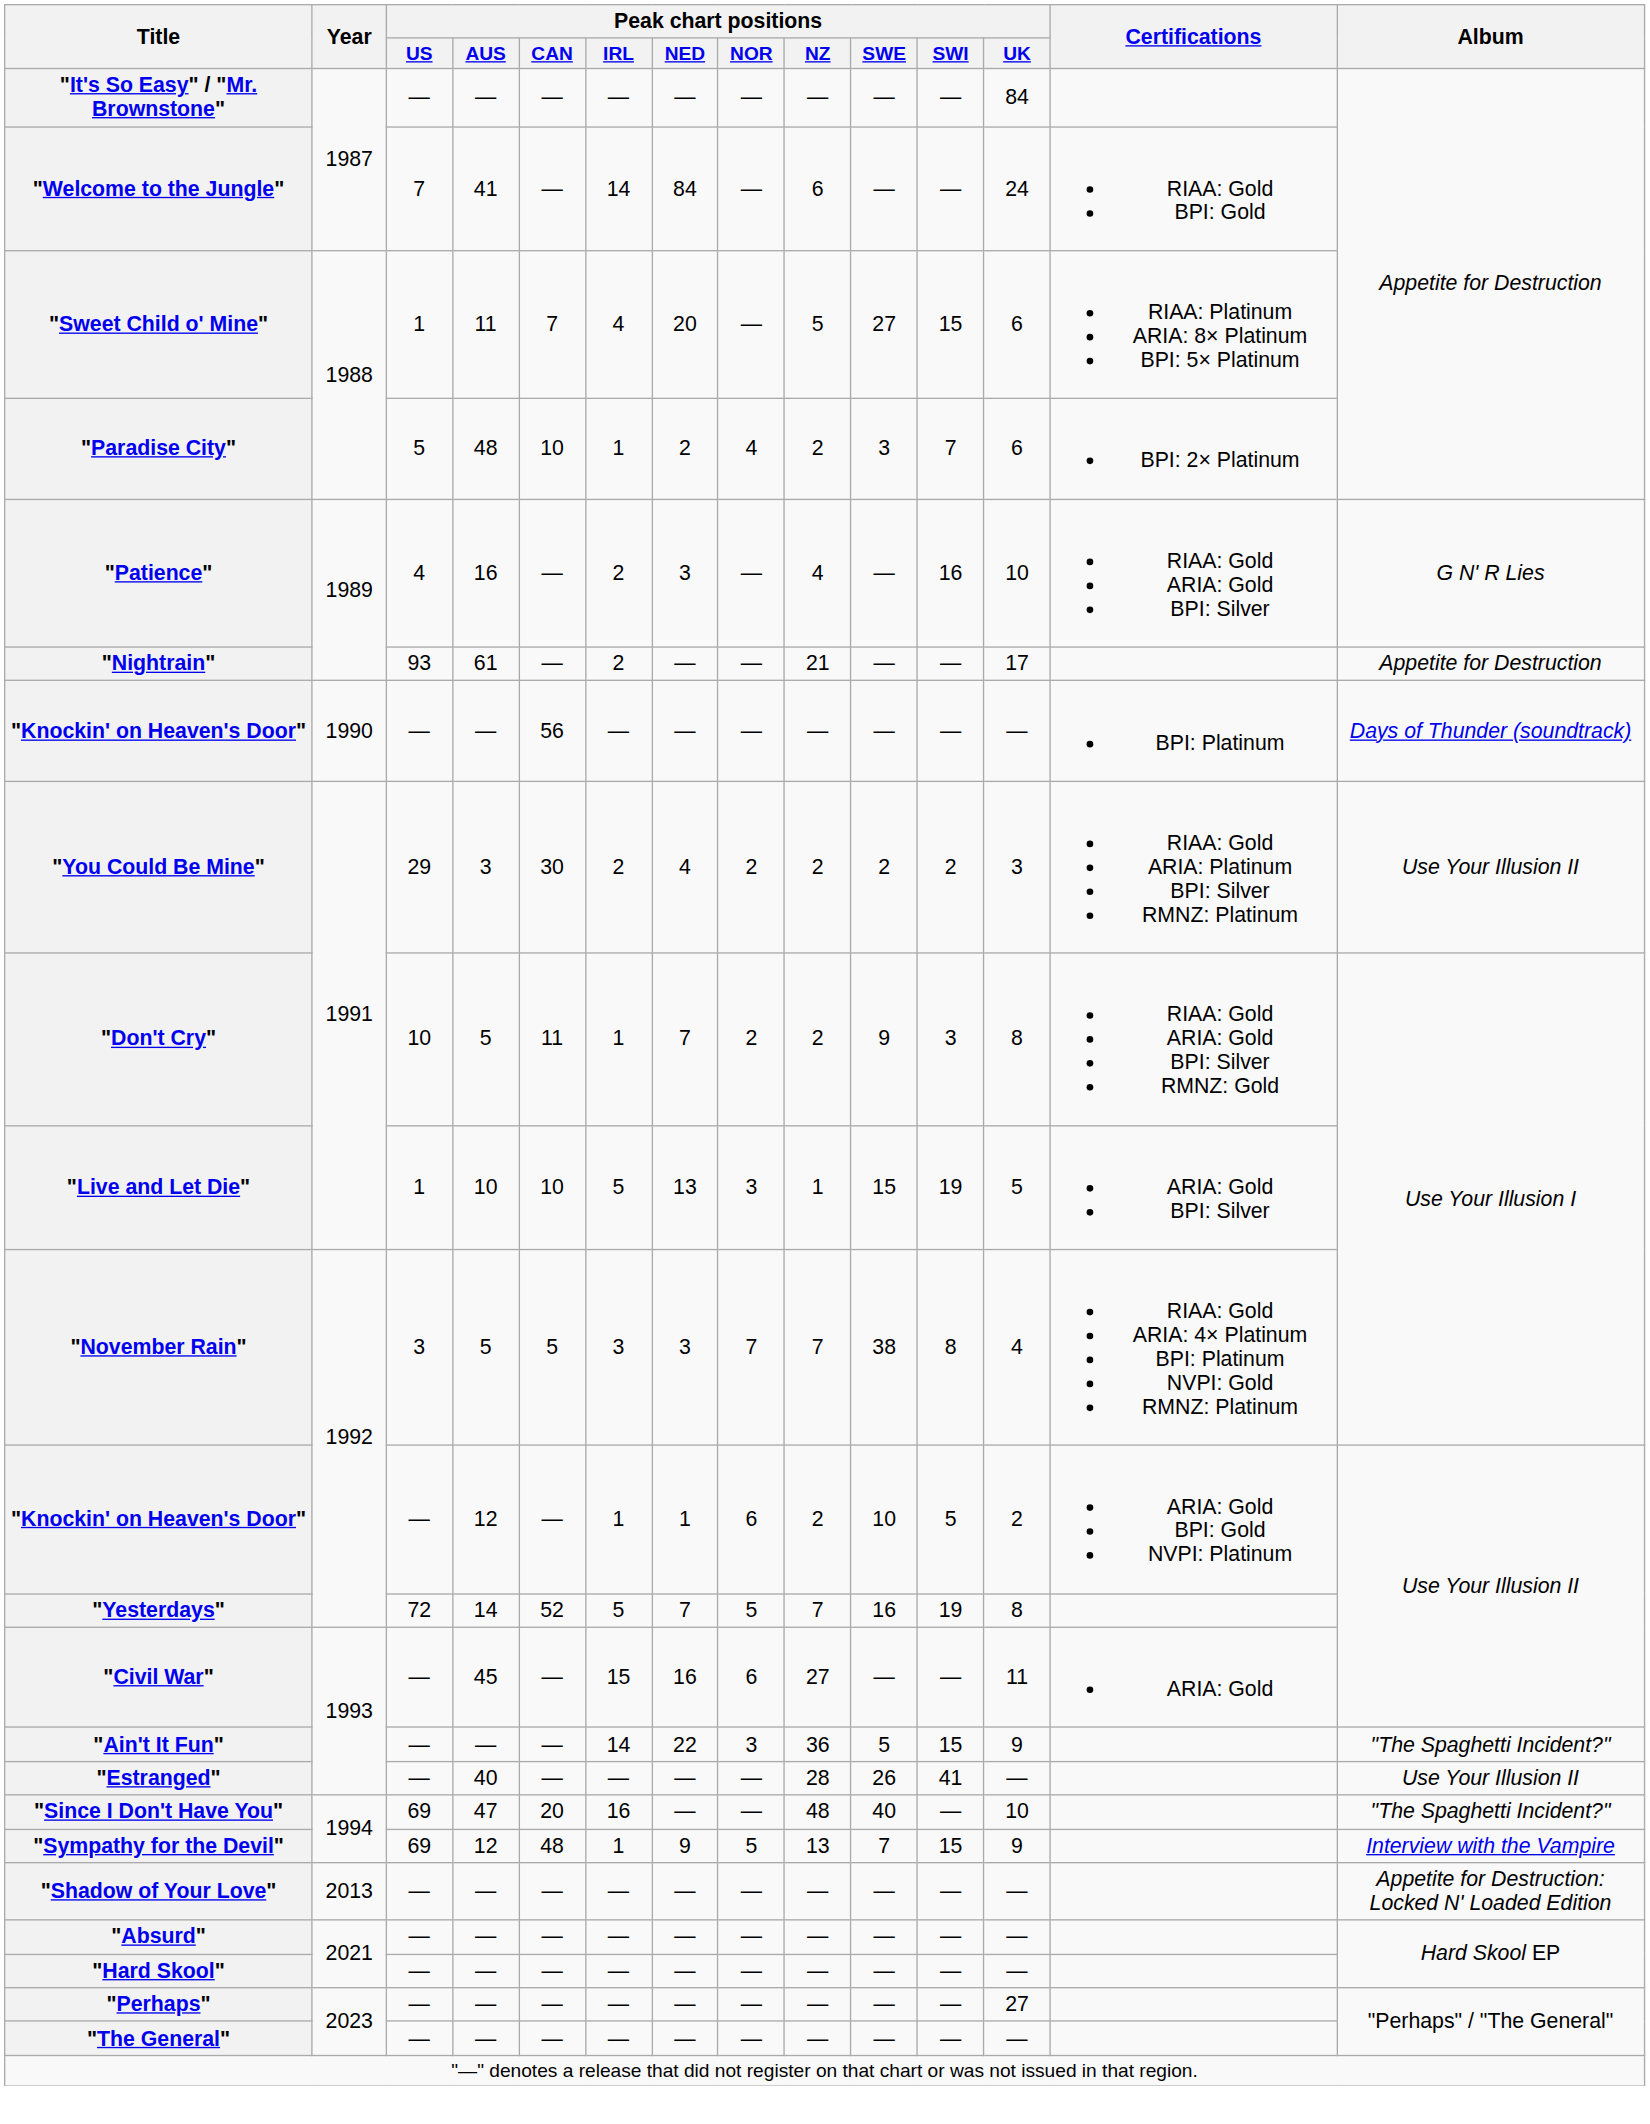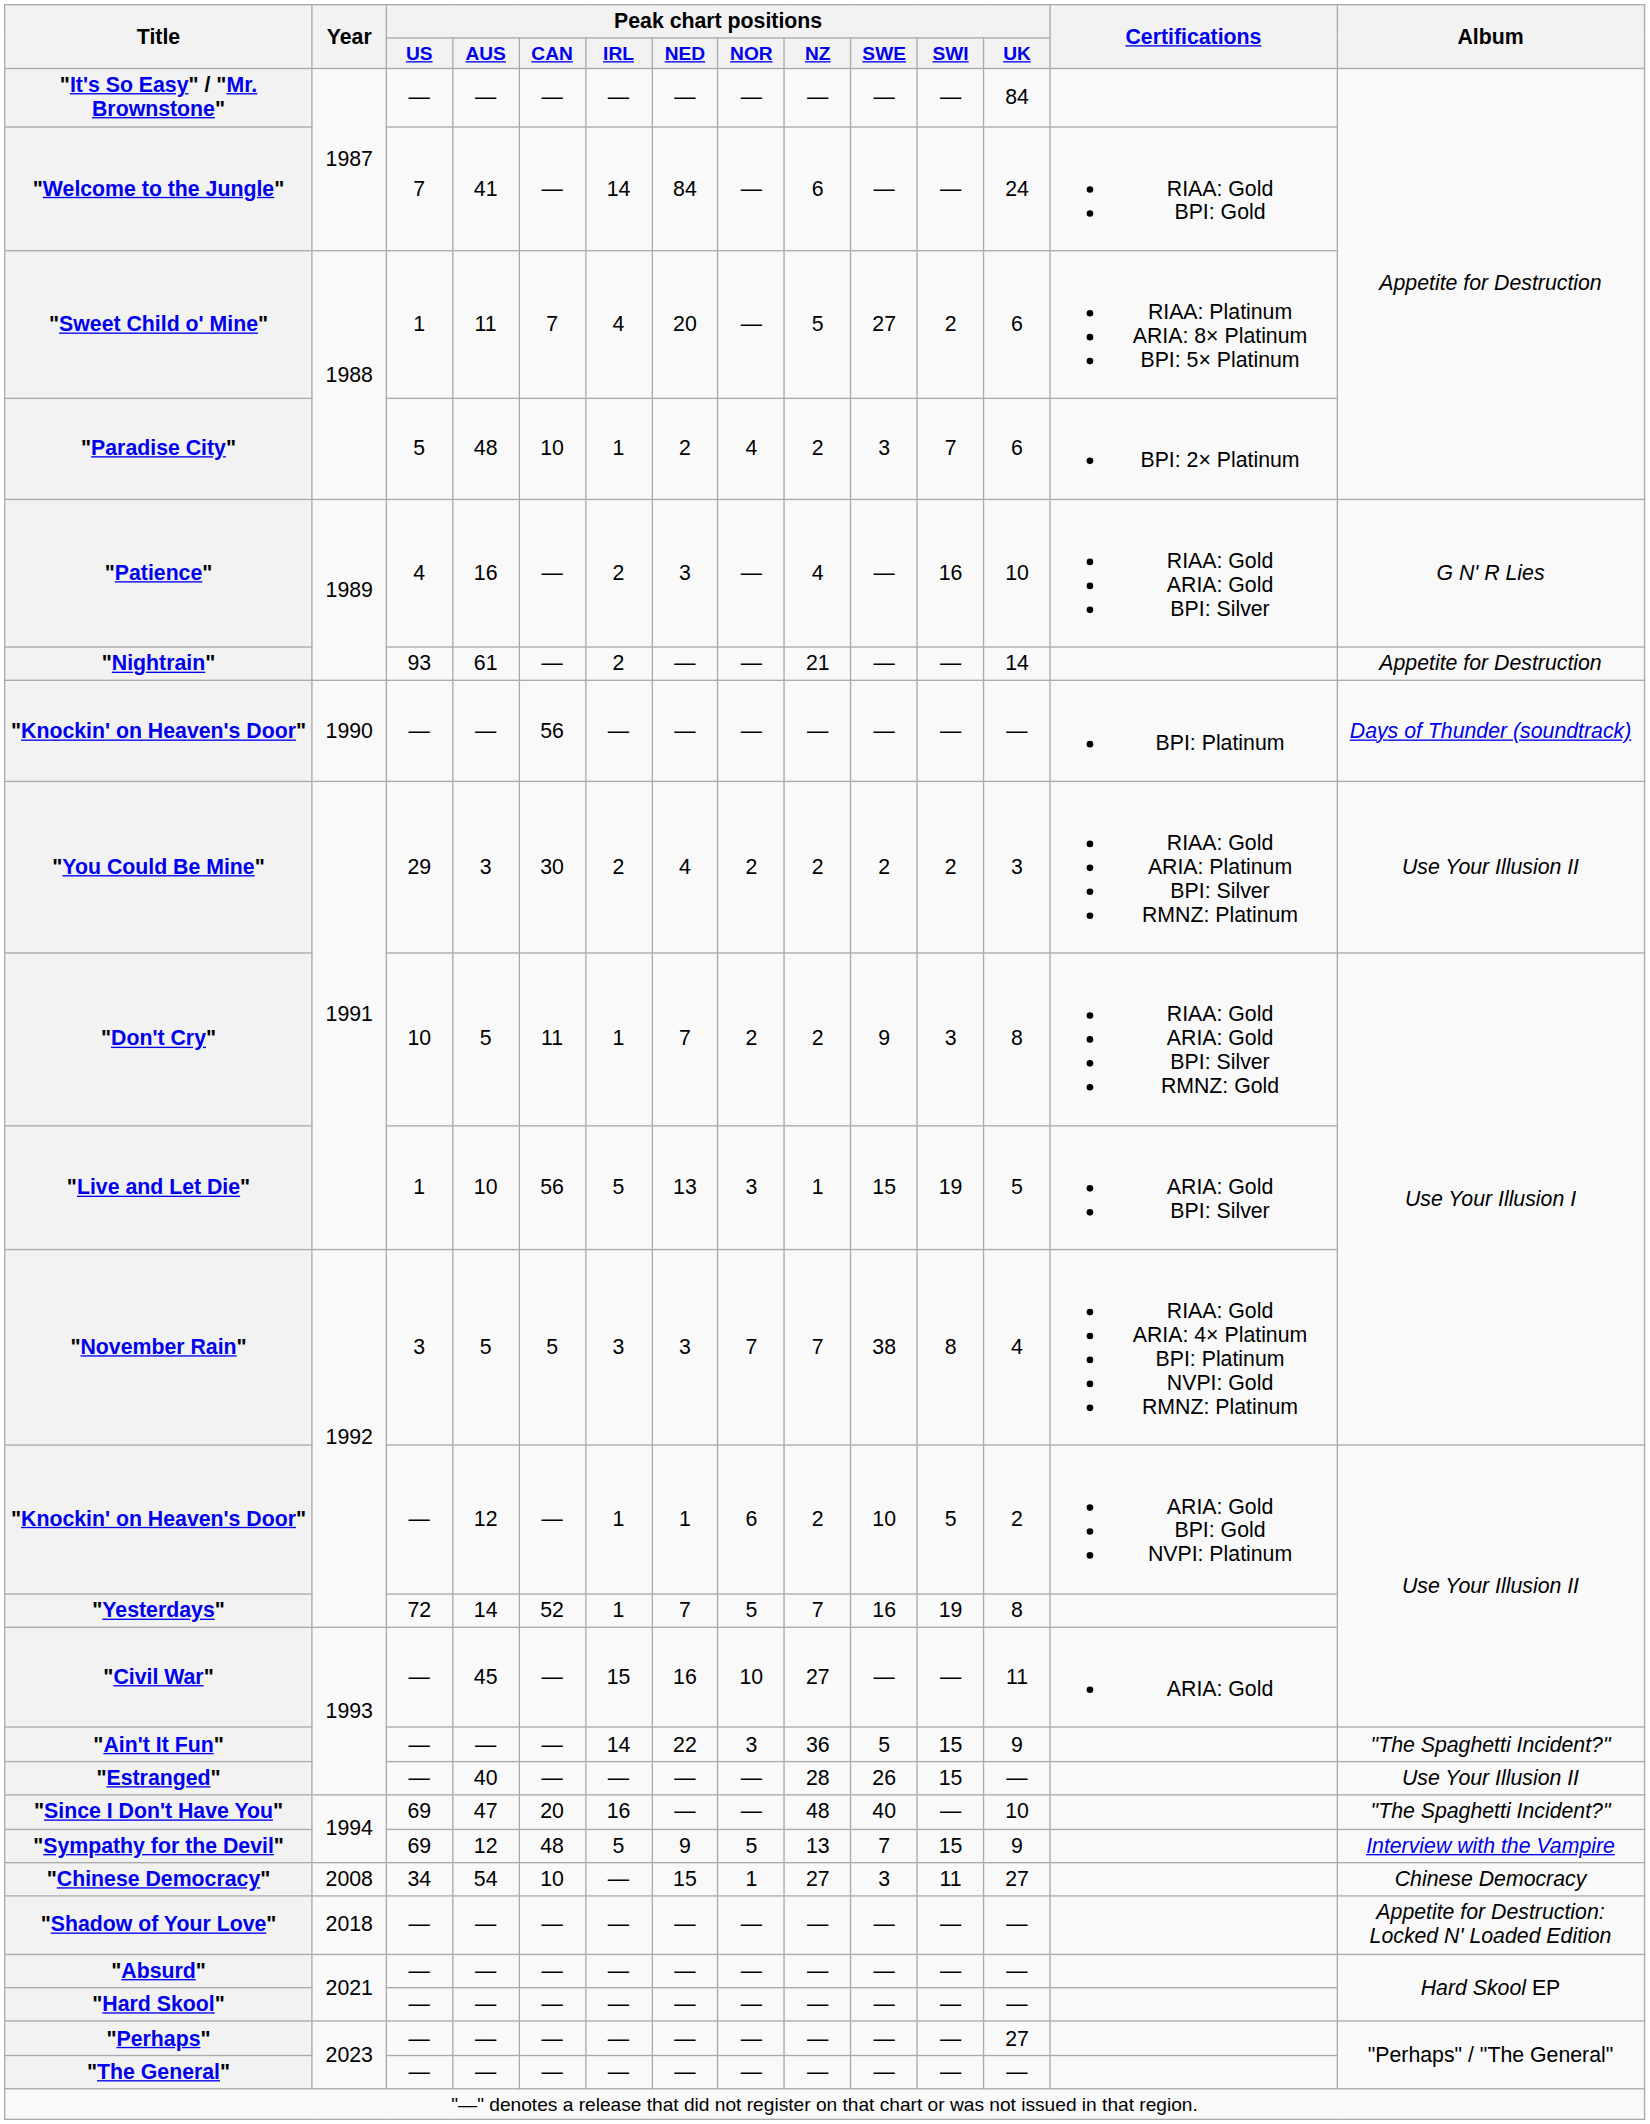"Sweet Child o' Mine" | Peak chart positions / SWI: 15 -> 2
"Nightrain" | Peak chart positions / UK: 17 -> 14
"Live and Let Die" | Peak chart positions / CAN: 10 -> 56
"Yesterdays" | Peak chart positions / IRL: 5 -> 1
"Civil War" | Peak chart positions / NOR: 6 -> 10
"Estranged" | Peak chart positions / SWI: 41 -> 15
"Sympathy for the Devil" | Peak chart positions / IRL: 1 -> 5
+ row: "Chinese Democracy" | 2008 | 34 | 54 | 10 | — | 15 | 1 | 27 | 3 | 11 | 27 | Chinese Democracy
"Shadow of Your Love" | Year: 2013 -> 2018
